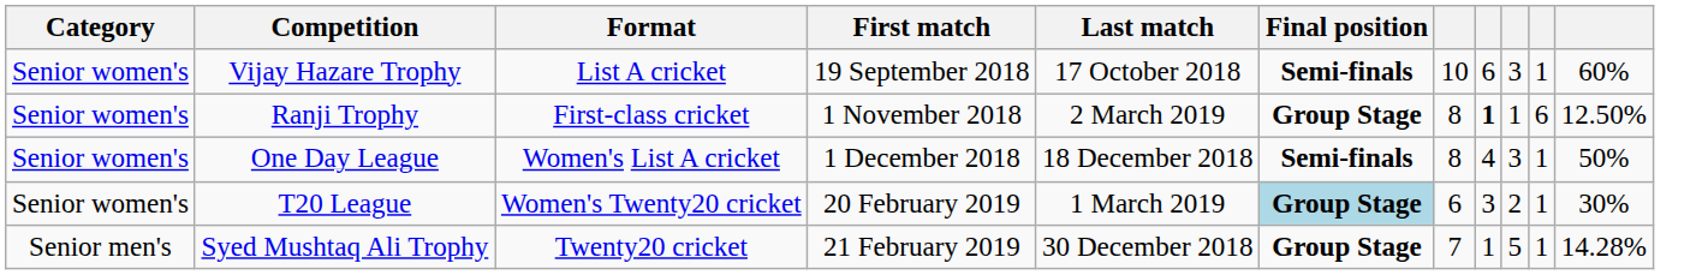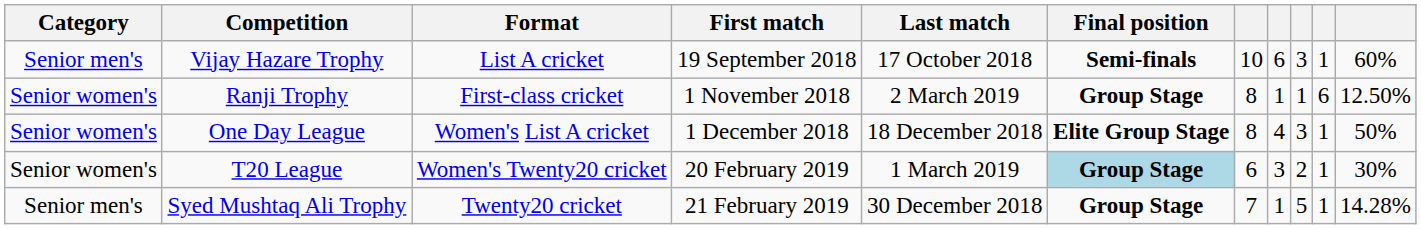Vijay Hazare Trophy | Category: Senior women's -> Senior men's
Ranji Trophy | column 8: bold -> normal
One Day League | Final position: Semi-finals -> Elite Group Stage
